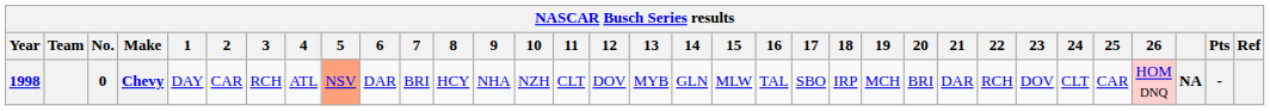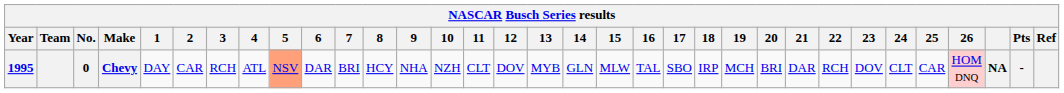Chevy | Year: 1998 -> 1995
